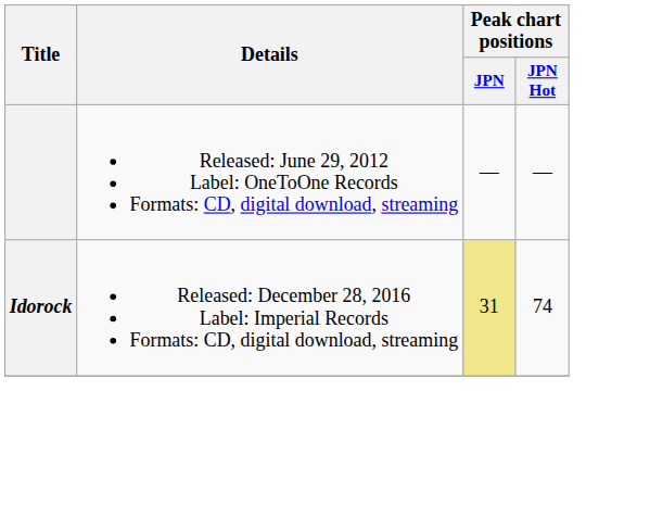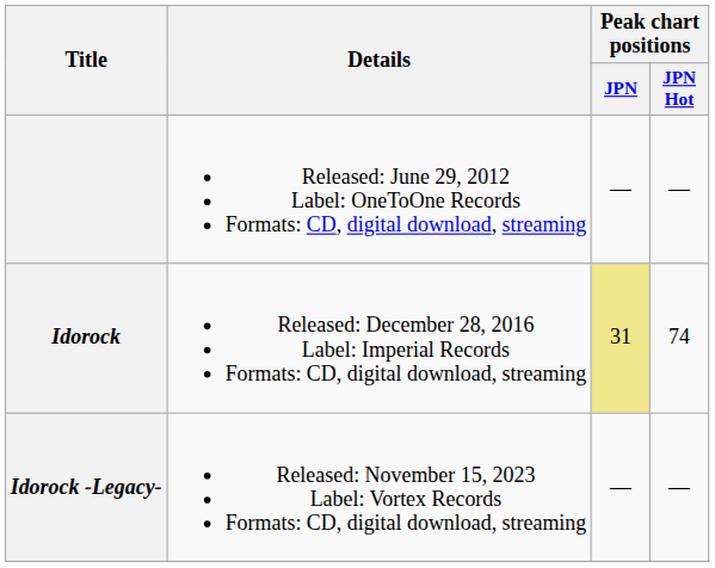+ row: Idorock -Legacy- | Released: November 15, 2023 Label: Vortex Records Formats: CD, digital download, streaming | — | —
